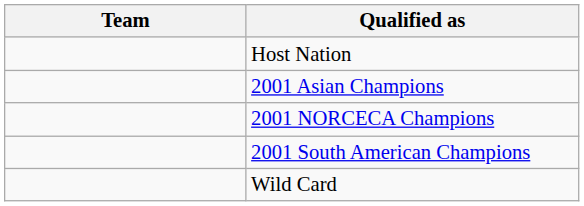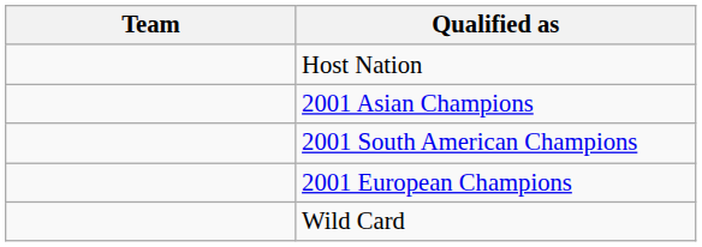- row: 2001 NORCECA Champions
+ row: 2001 European Champions
